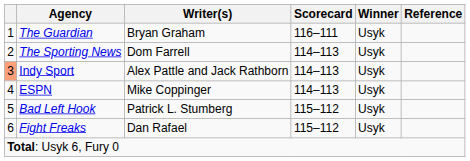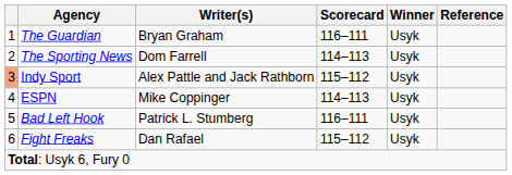Indy Sport | Scorecard: 114–113 -> 115–112
Bad Left Hook | Scorecard: 115–112 -> 116–111
